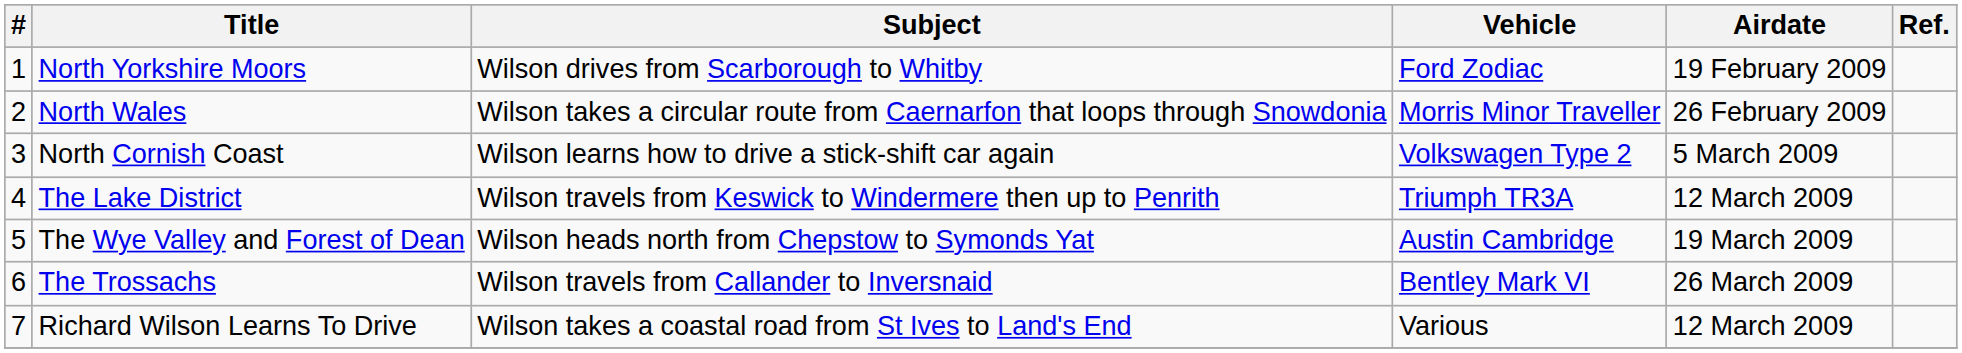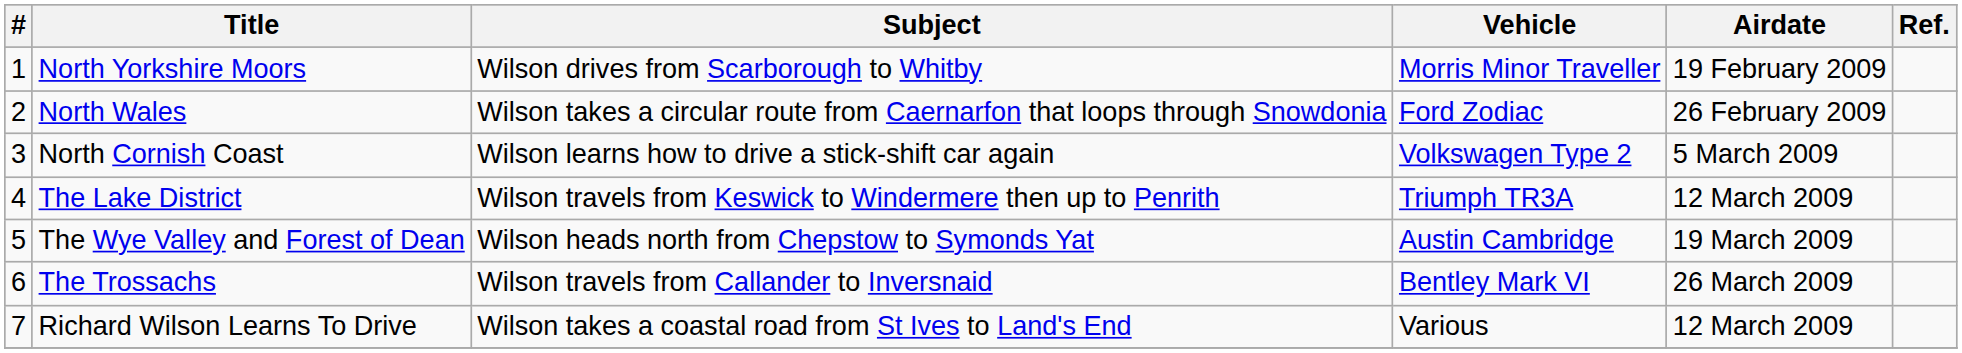North Yorkshire Moors | Vehicle: Ford Zodiac -> Morris Minor Traveller
North Wales | Vehicle: Morris Minor Traveller -> Ford Zodiac
